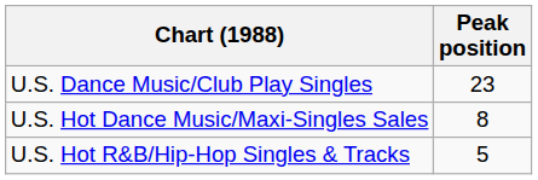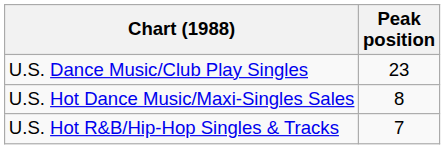U.S. Hot R&B/Hip-Hop Singles & Tracks | Peak position: 5 -> 7
